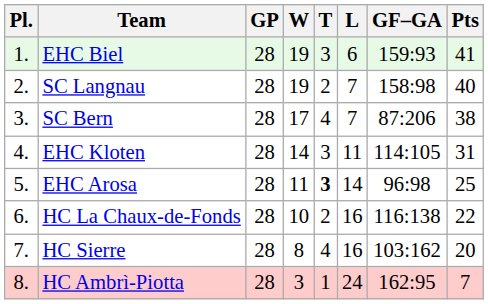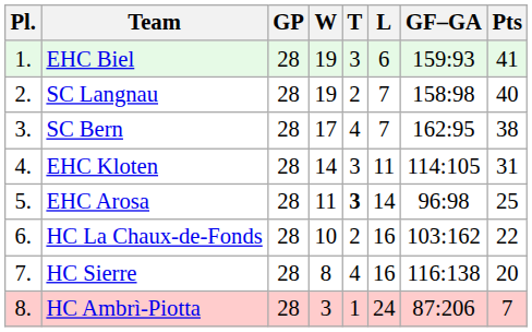SC Bern | GF–GA: 87:206 -> 162:95
HC La Chaux-de-Fonds | GF–GA: 116:138 -> 103:162
HC Sierre | GF–GA: 103:162 -> 116:138
HC Ambrì-Piotta | GF–GA: 162:95 -> 87:206
